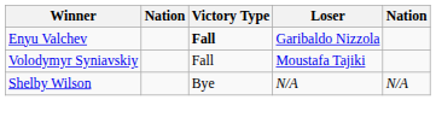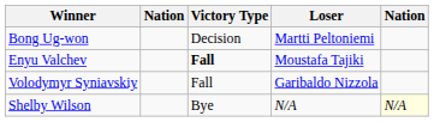+ row: Bong Ug-won | Decision | Martti Peltoniemi
Enyu Valchev | Loser: Garibaldo Nizzola -> Moustafa Tajiki
Volodymyr Syniavskiy | Loser: Moustafa Tajiki -> Garibaldo Nizzola
Shelby Wilson | column 5: no background -> lightyellow background
